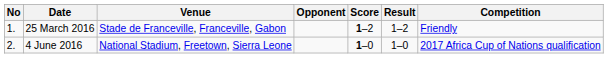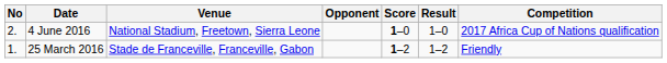rows swapped: 25 March 2016 <-> 4 June 2016
